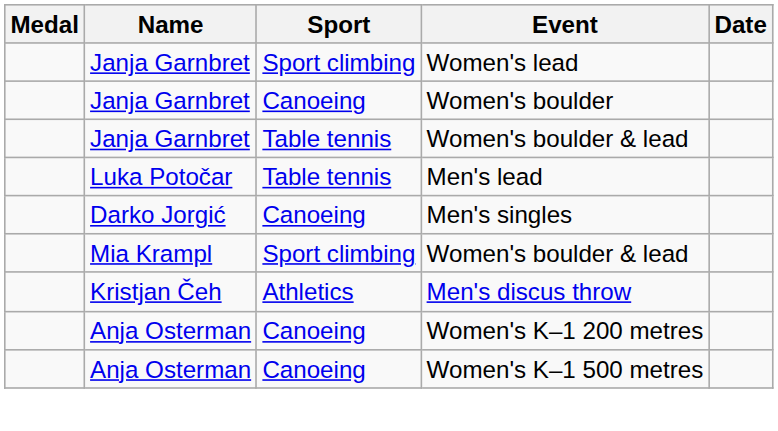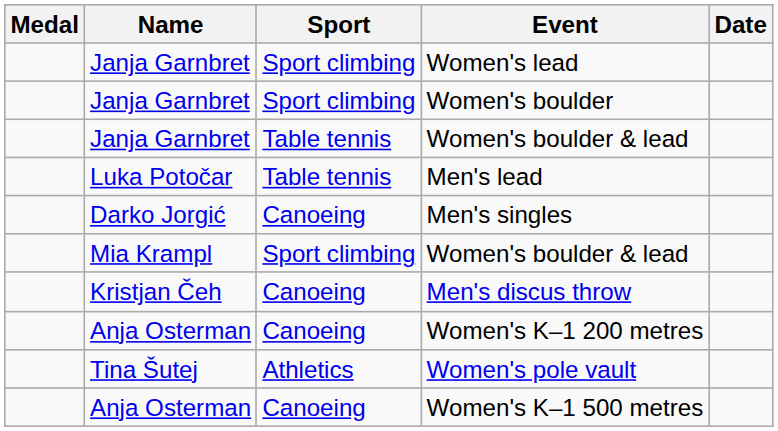Women's boulder | Sport: Canoeing -> Sport climbing
Men's discus throw | Sport: Athletics -> Canoeing
+ row: Tina Šutej | Athletics | Women's pole vault
